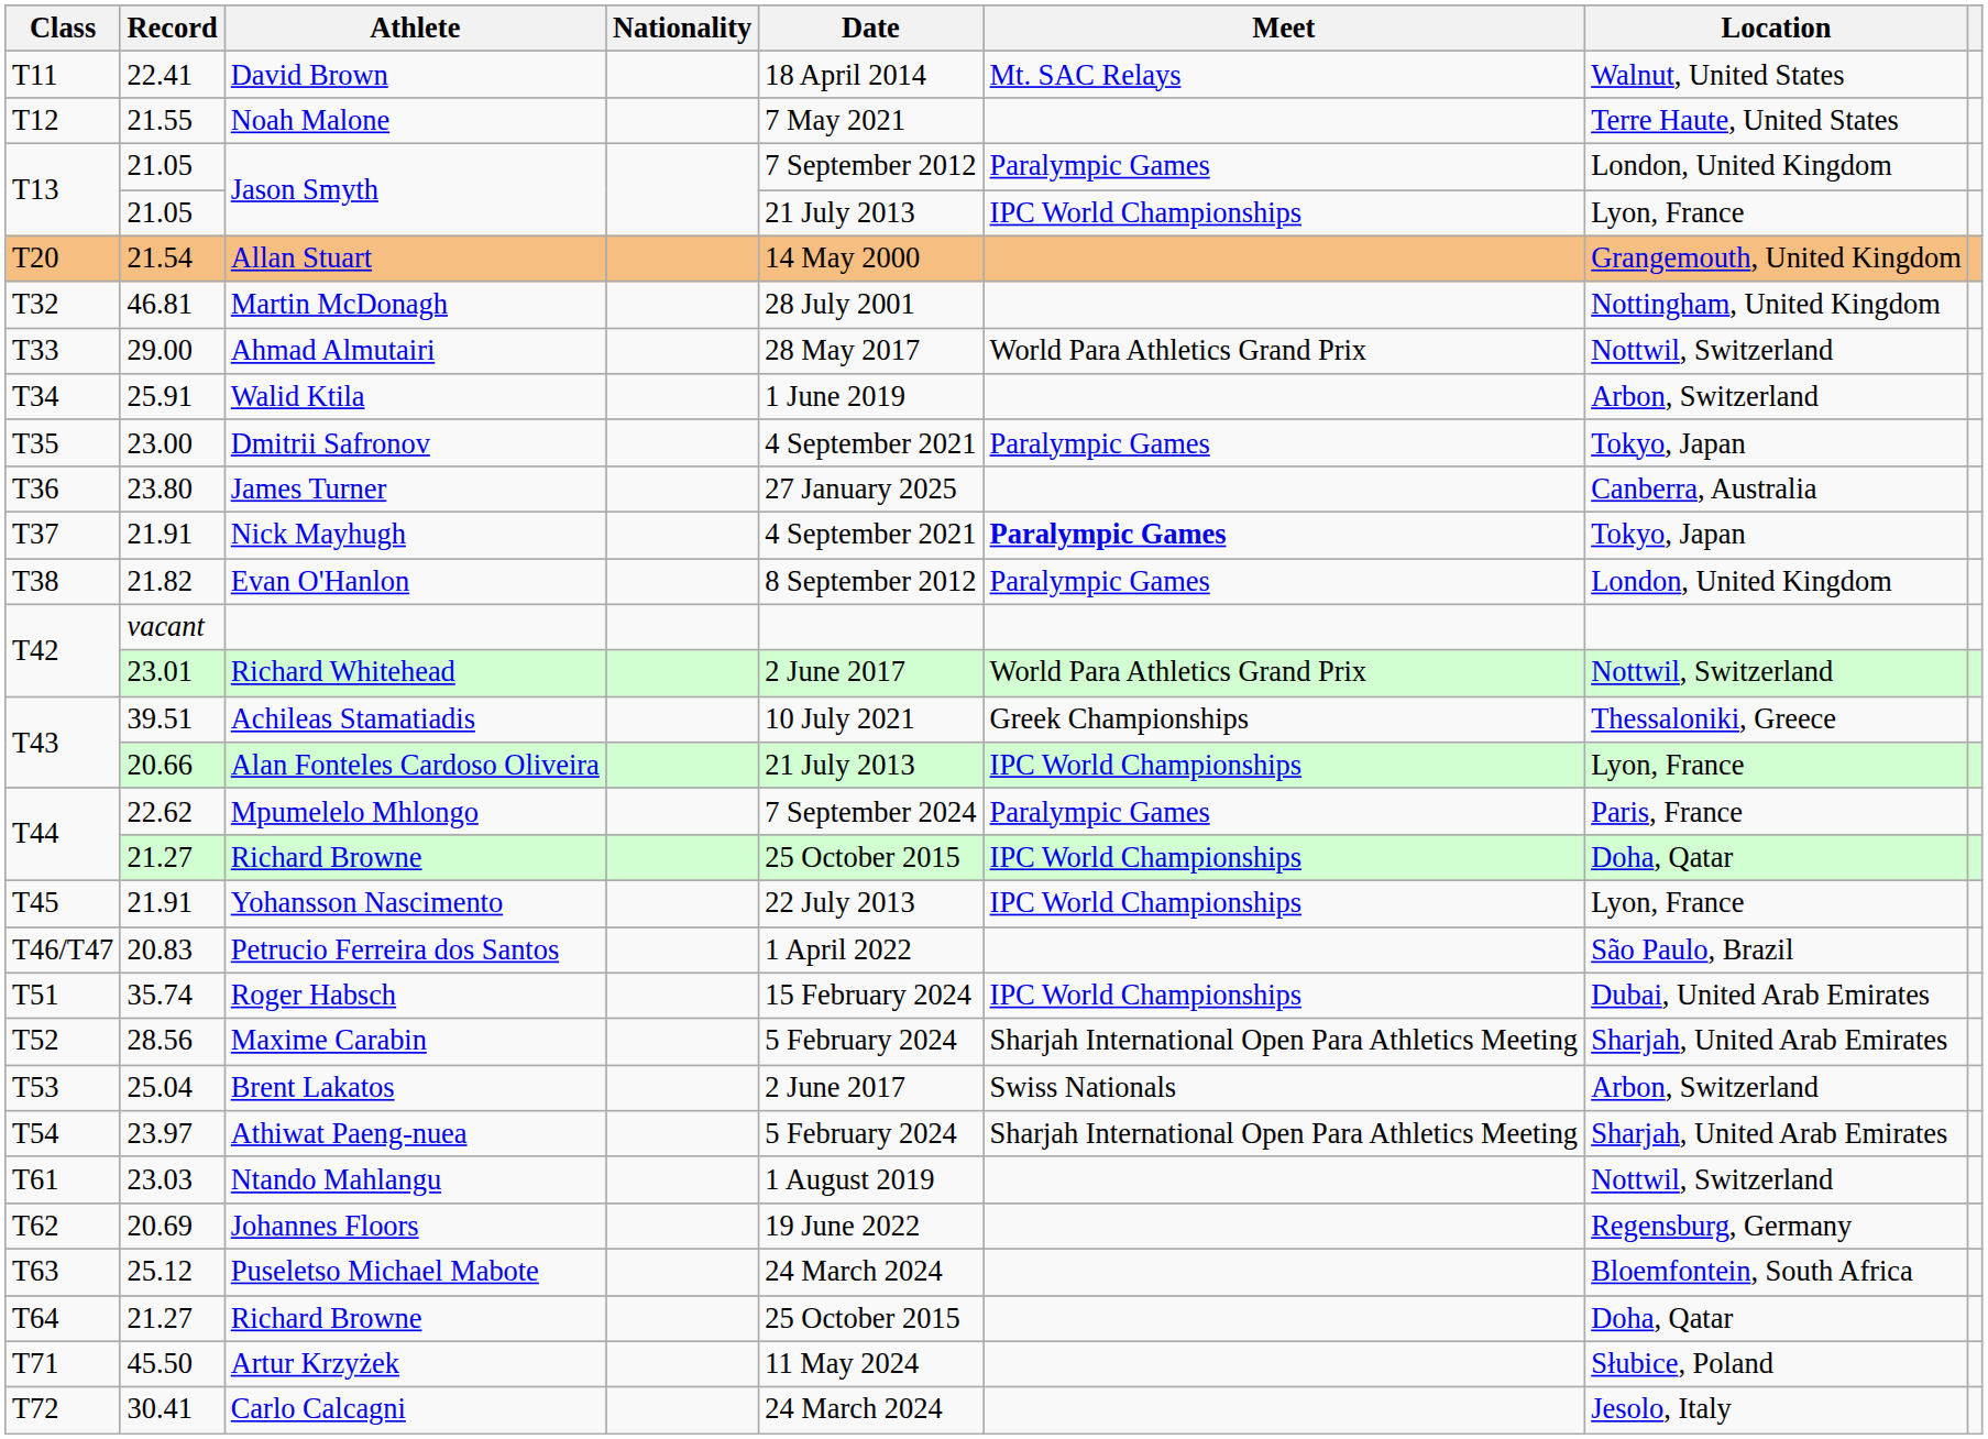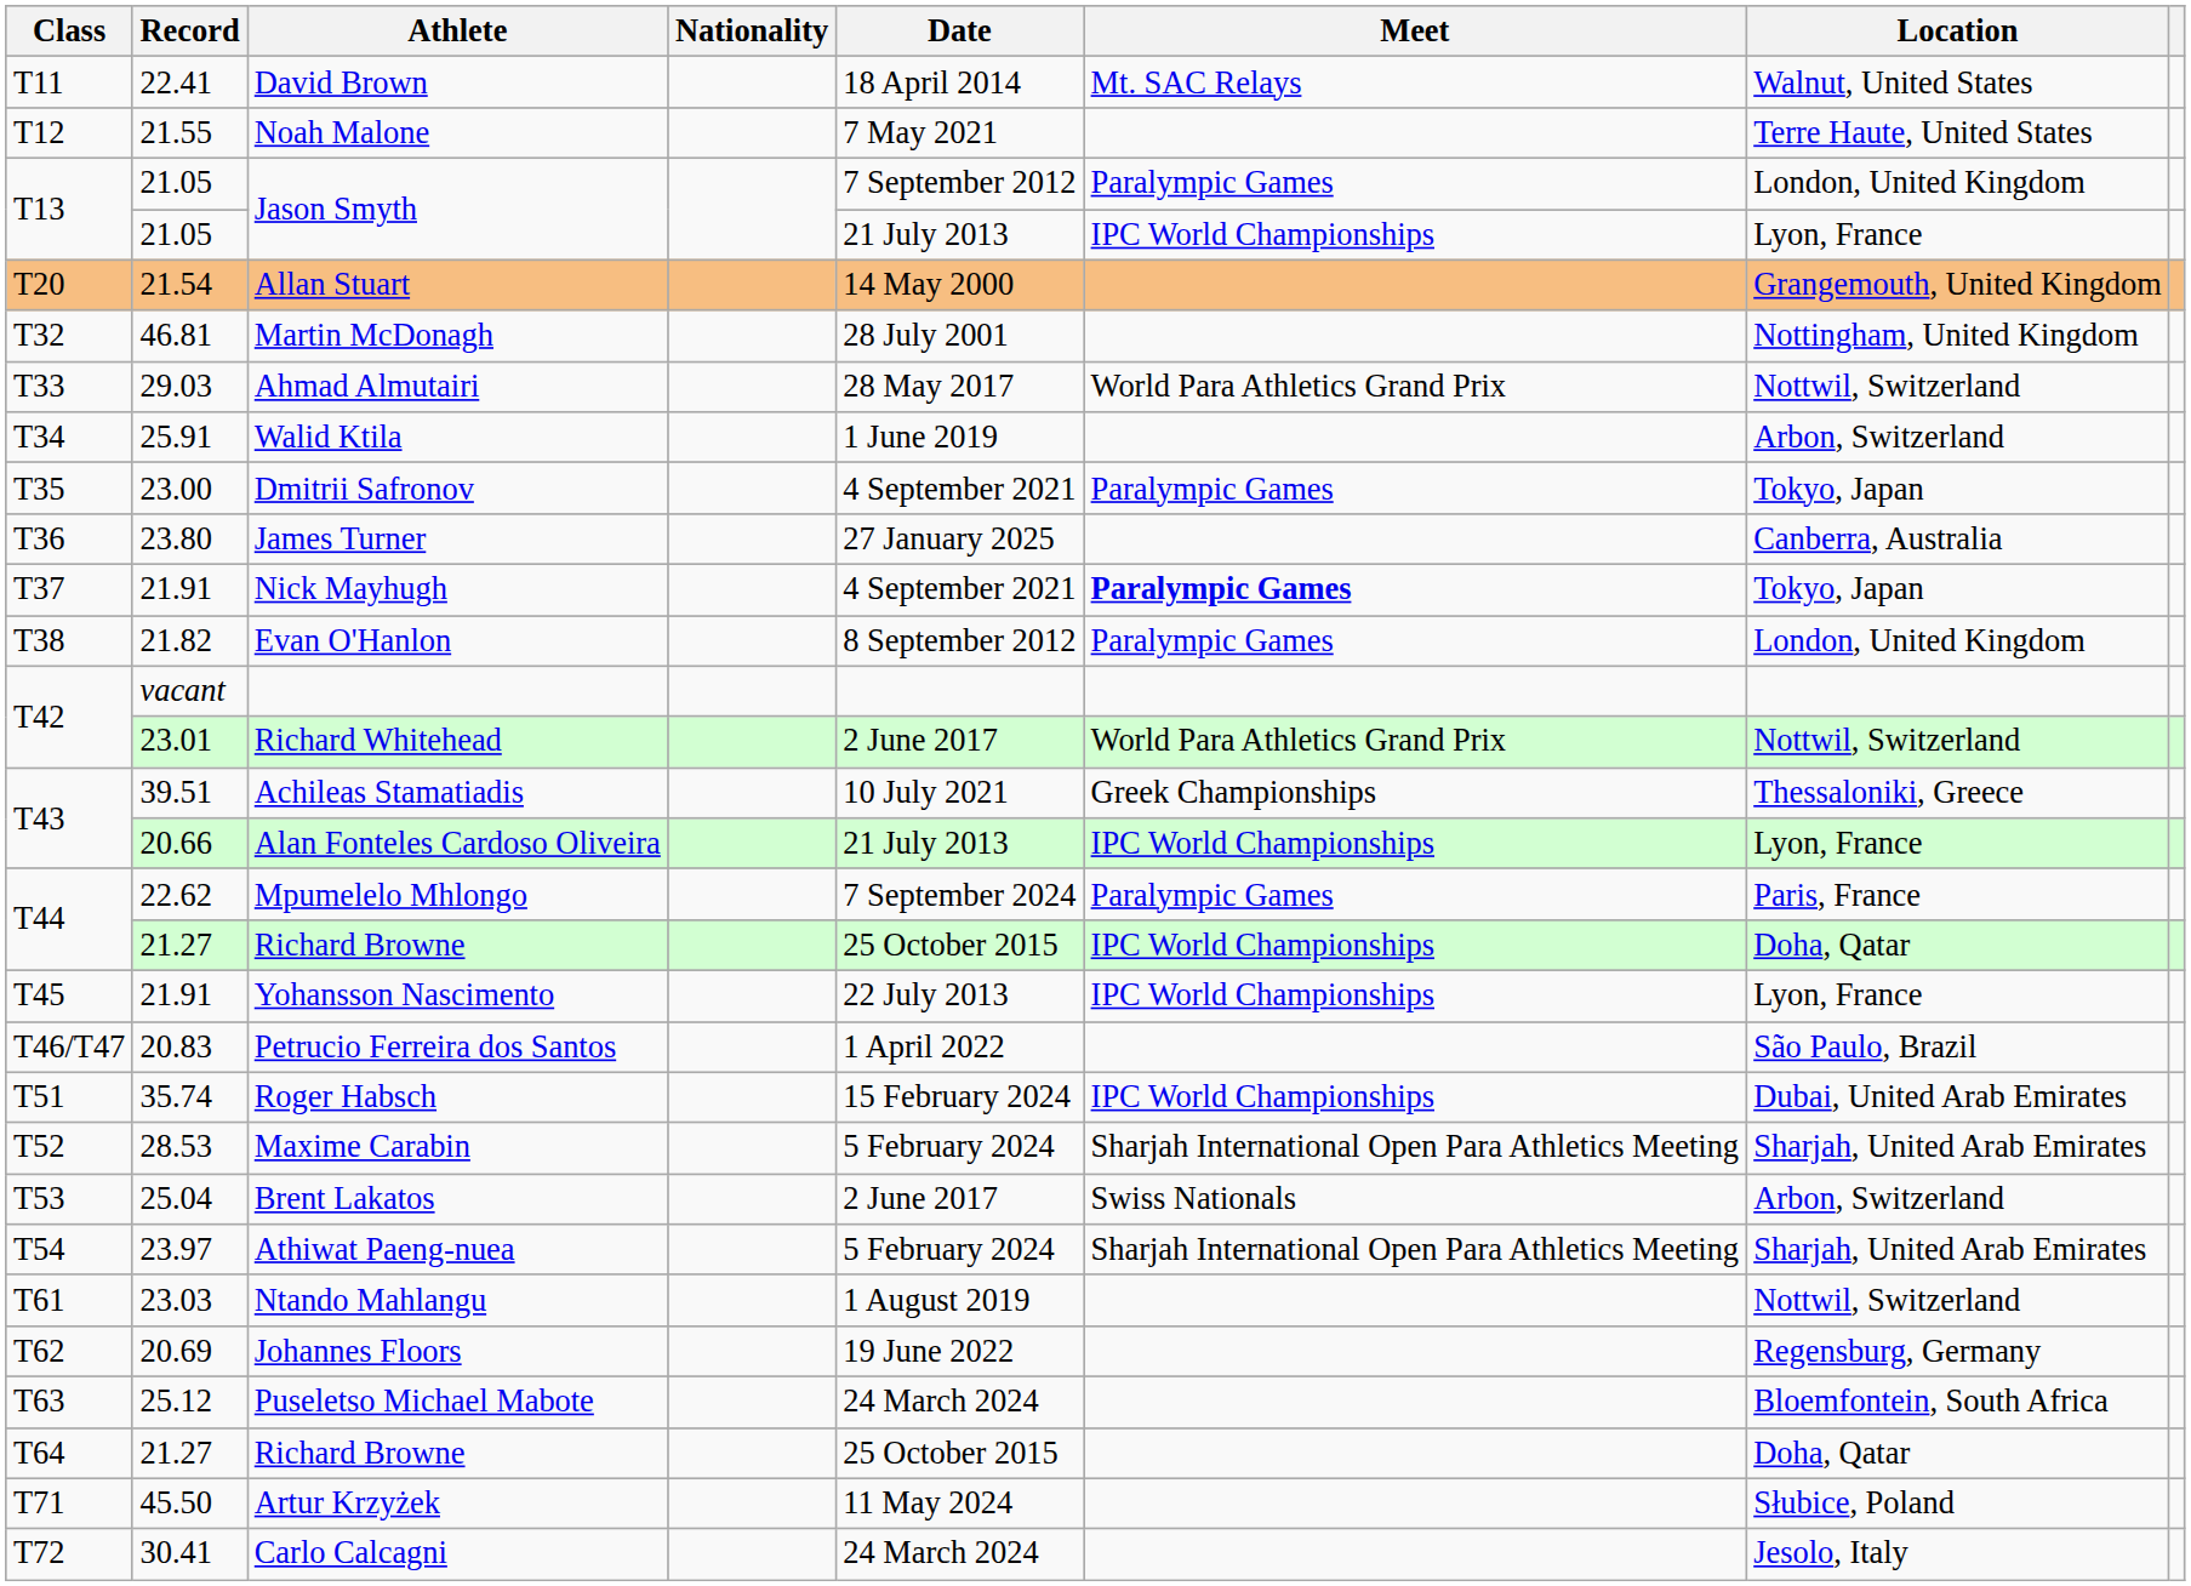Ahmad Almutairi | Record: 29.00 -> 29.03
Maxime Carabin | Record: 28.56 -> 28.53
